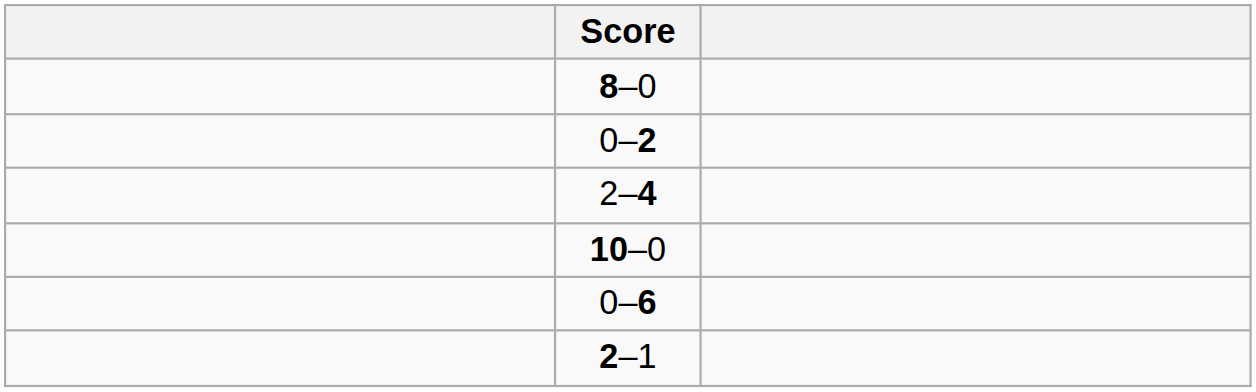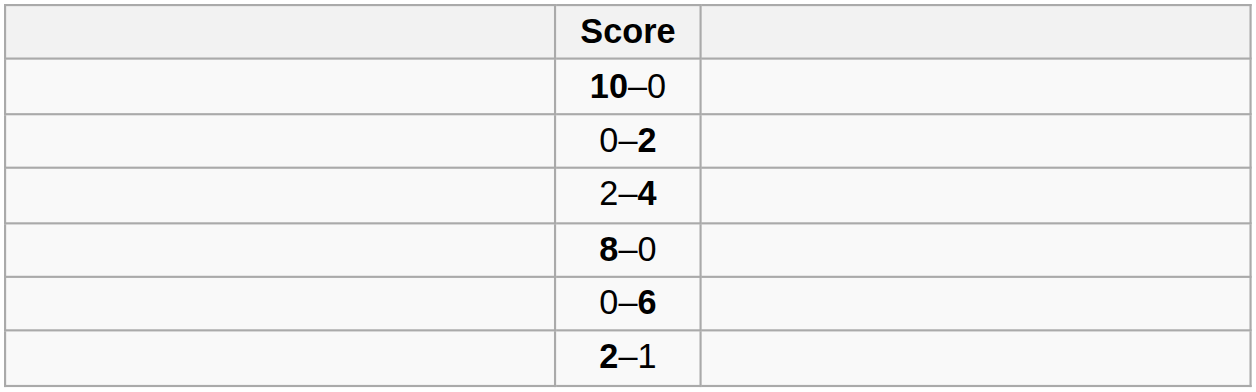rows swapped: 8–0 <-> 10–0
